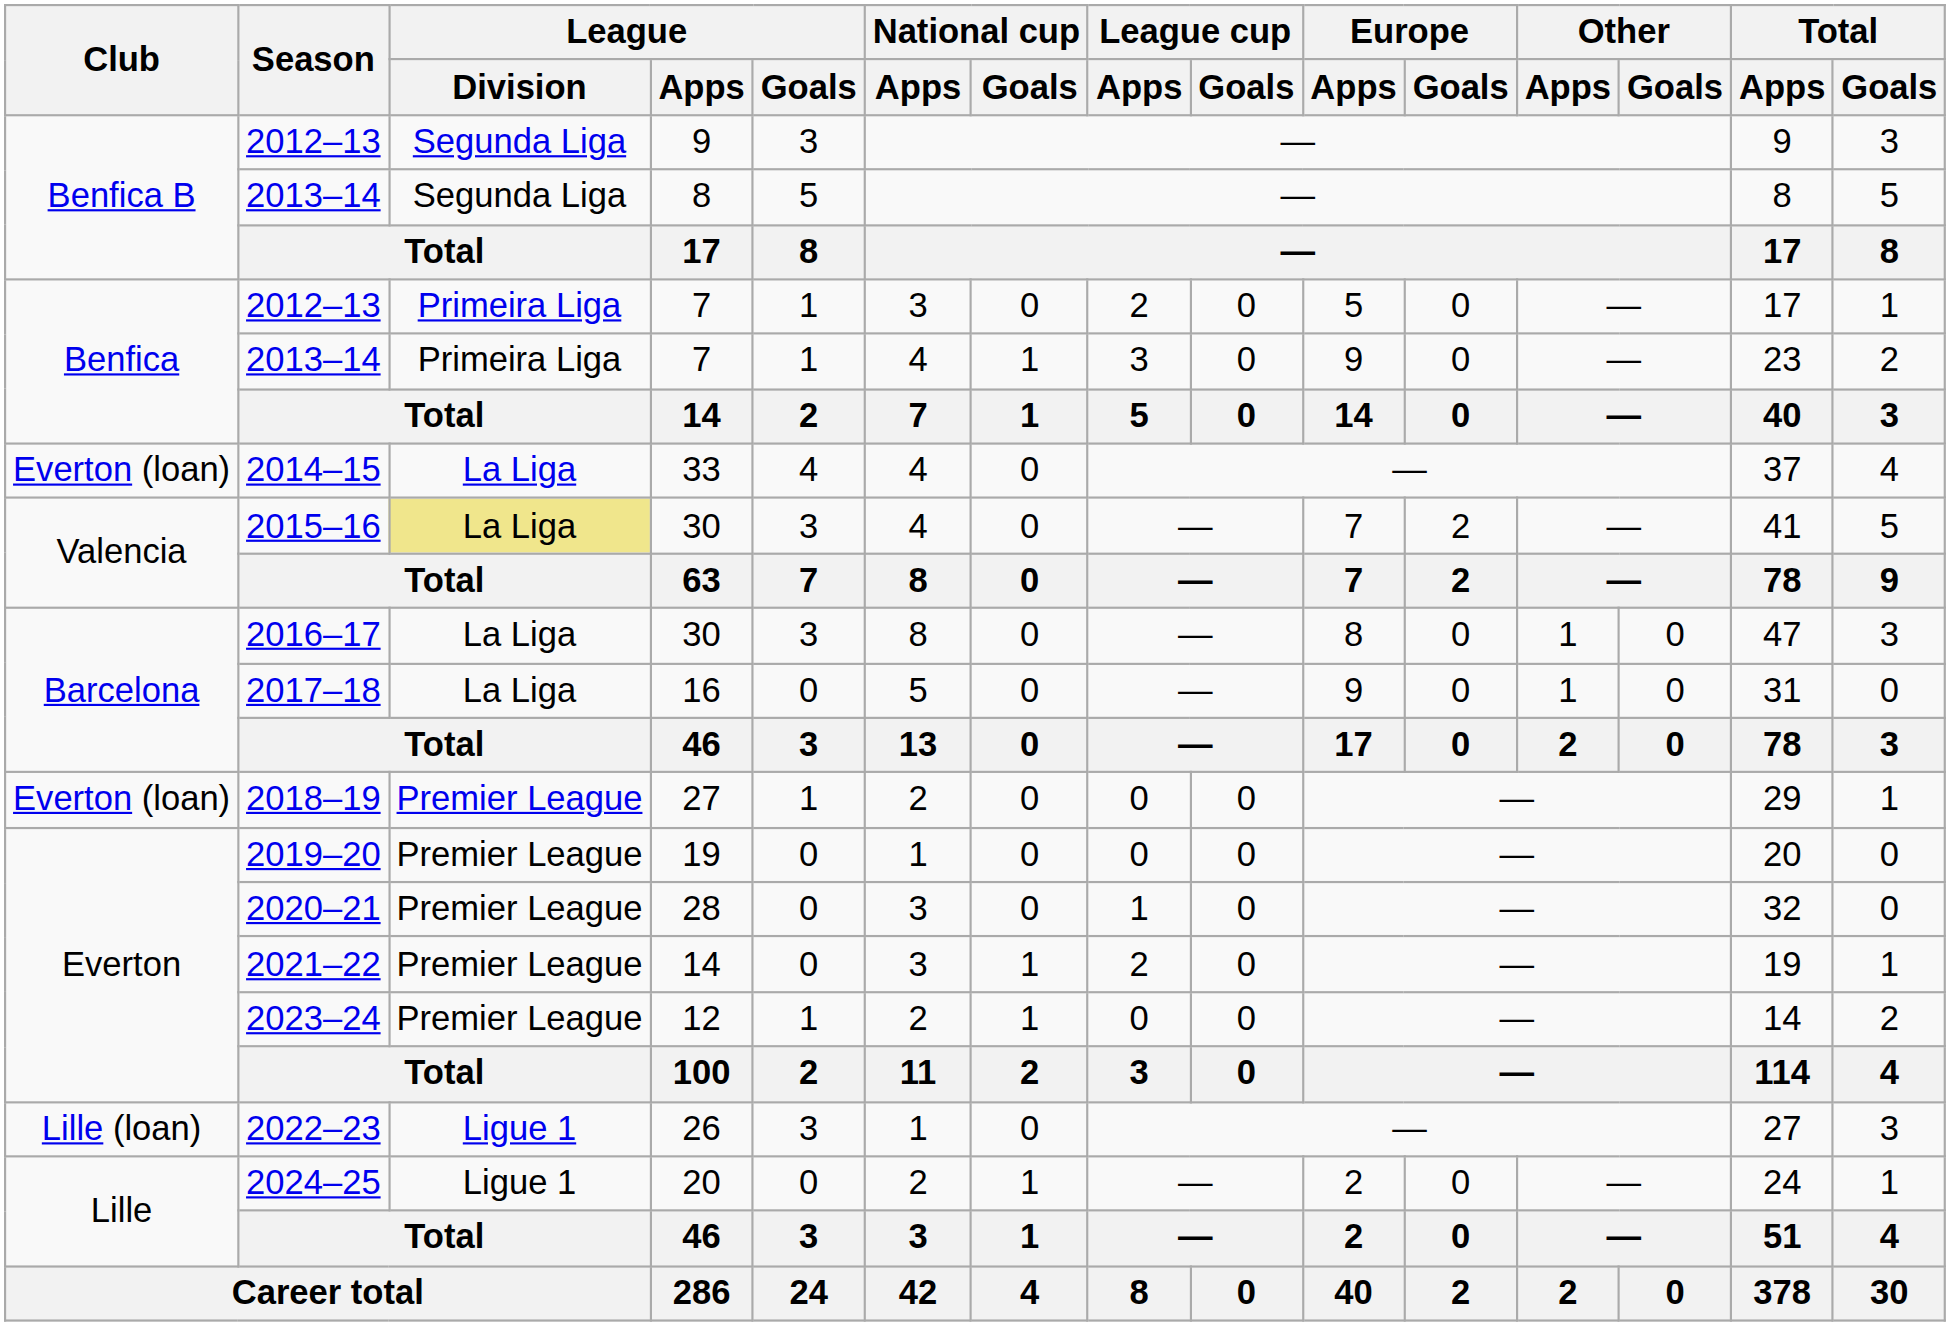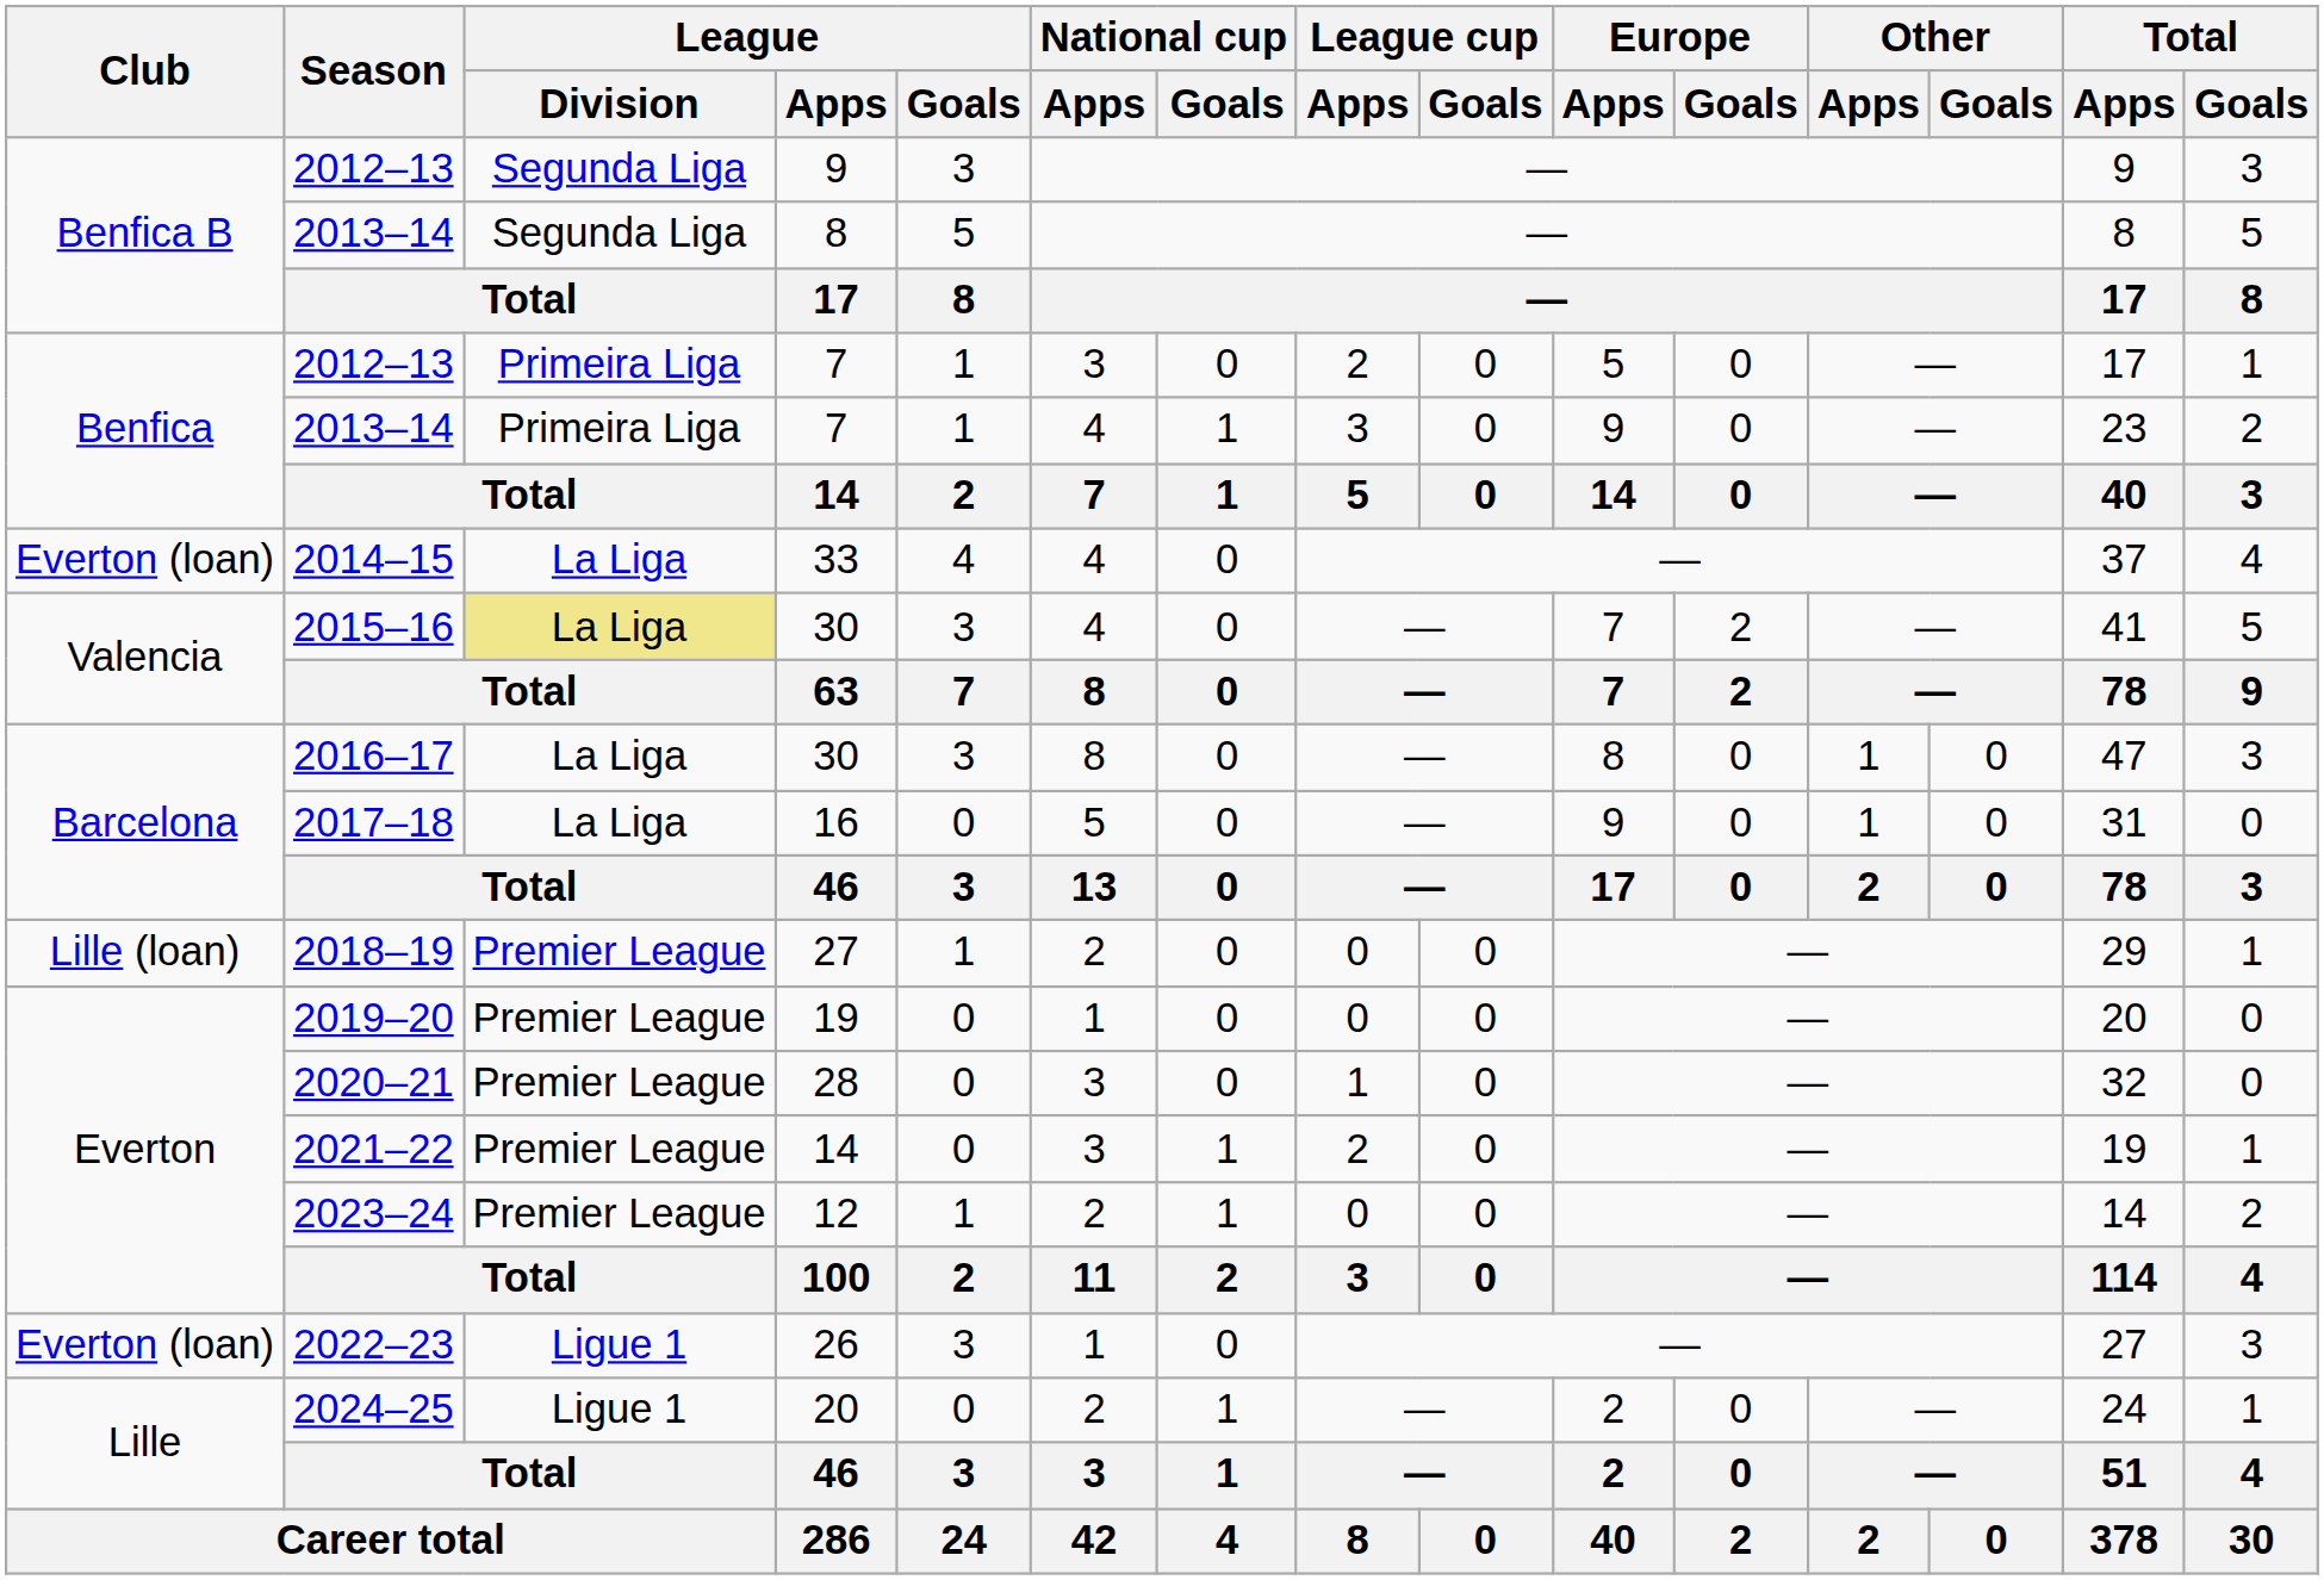2018–19 | Club: Everton (loan) -> Lille (loan)
2022–23 | Club: Lille (loan) -> Everton (loan)
